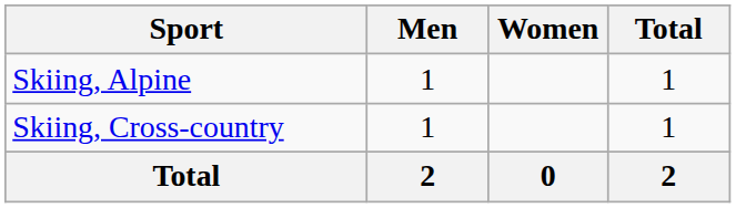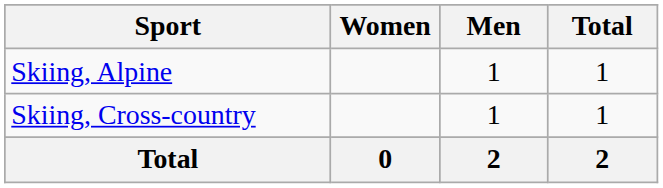columns swapped: Men <-> Women
